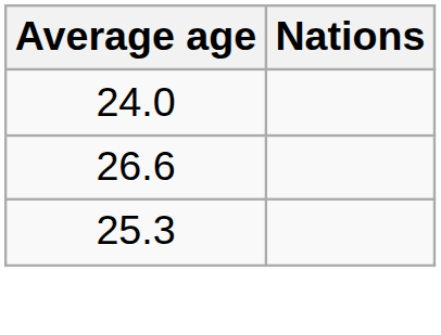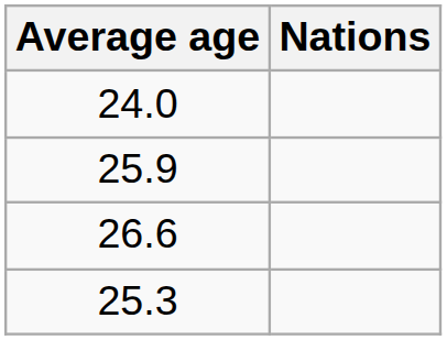+ row: 25.9
